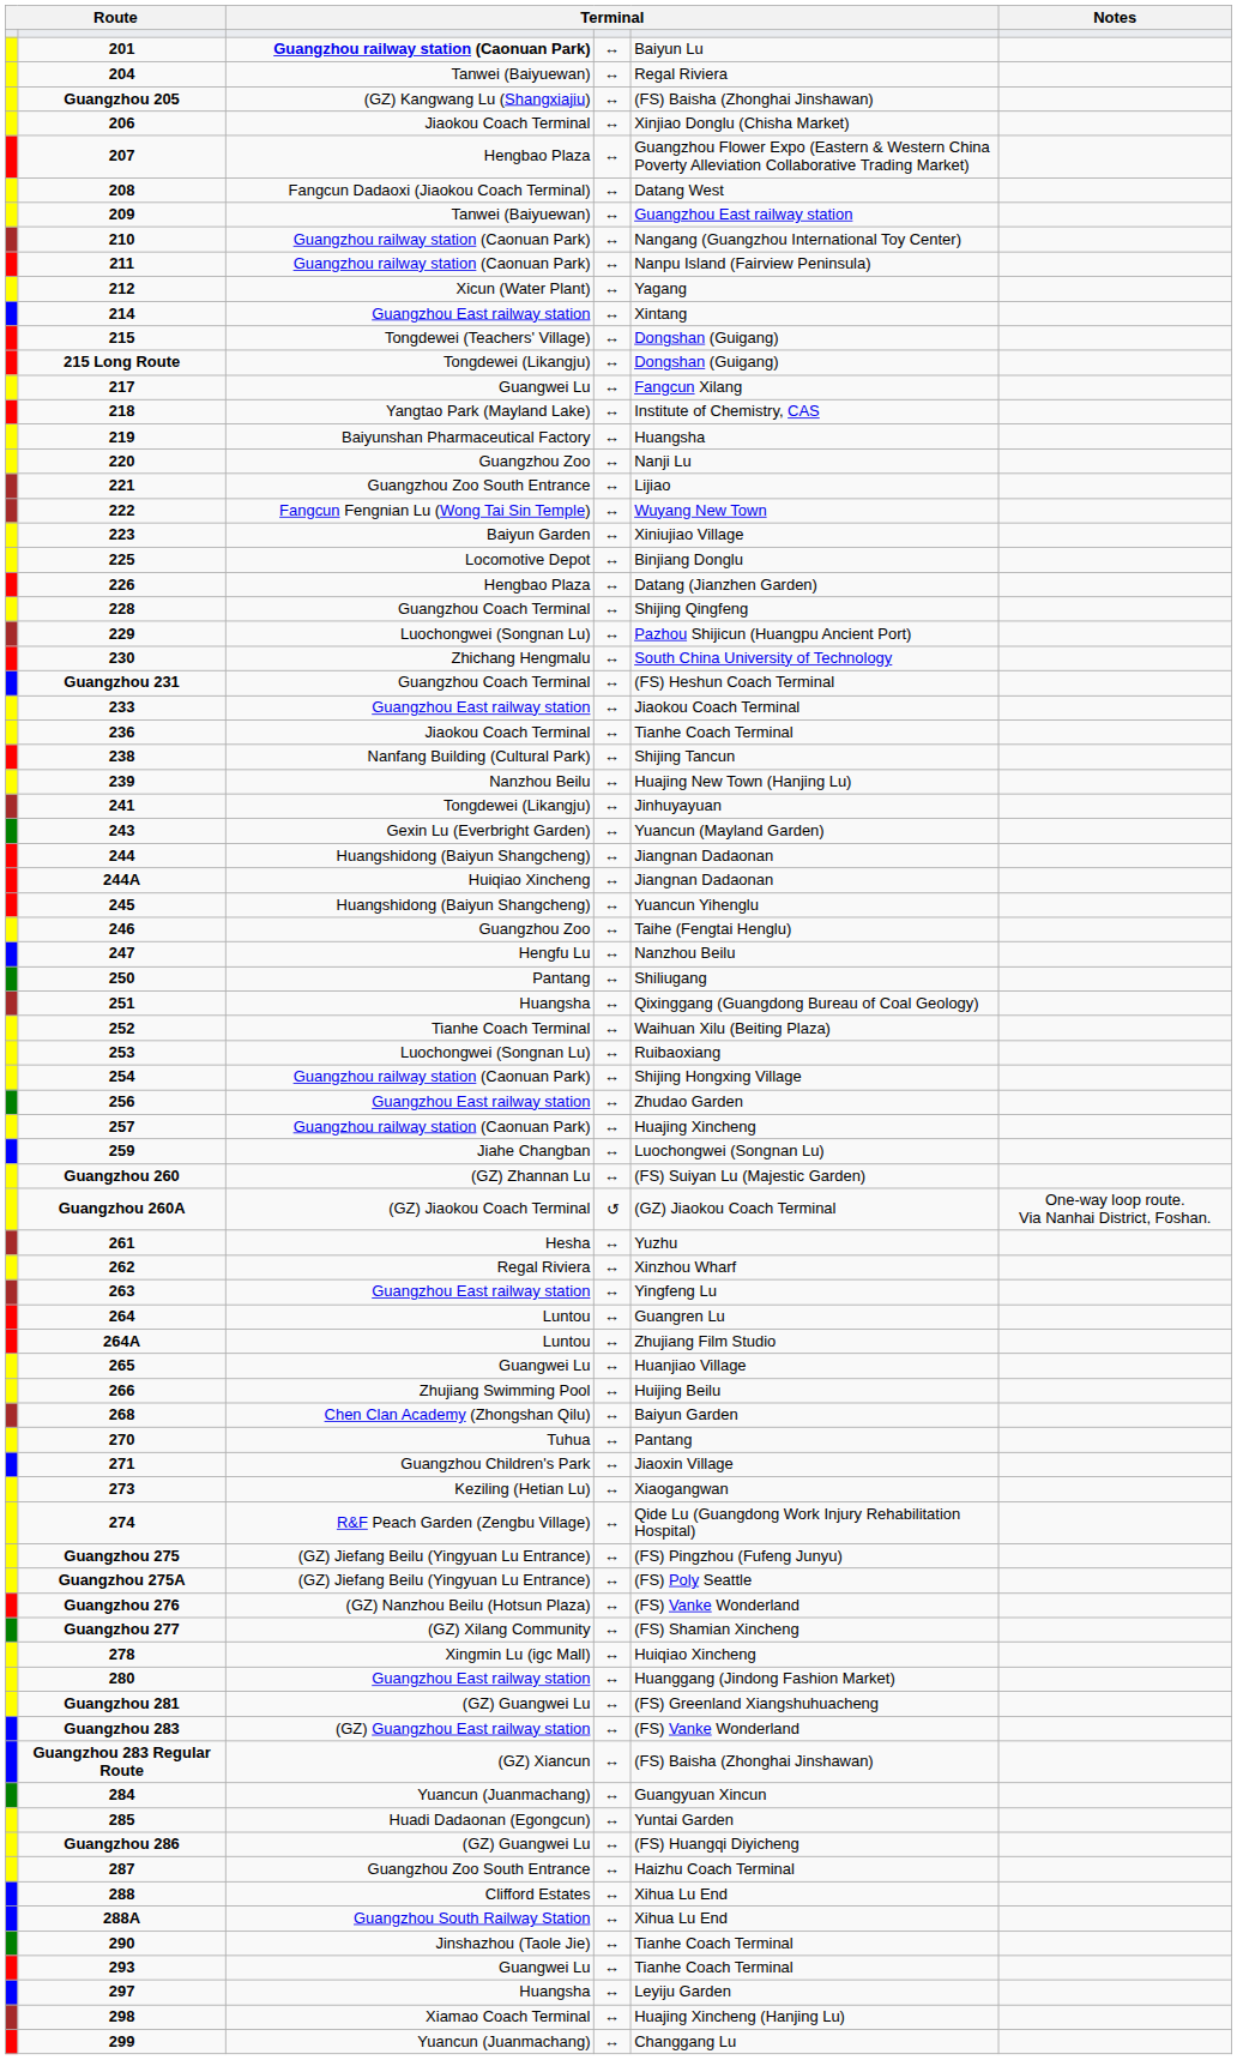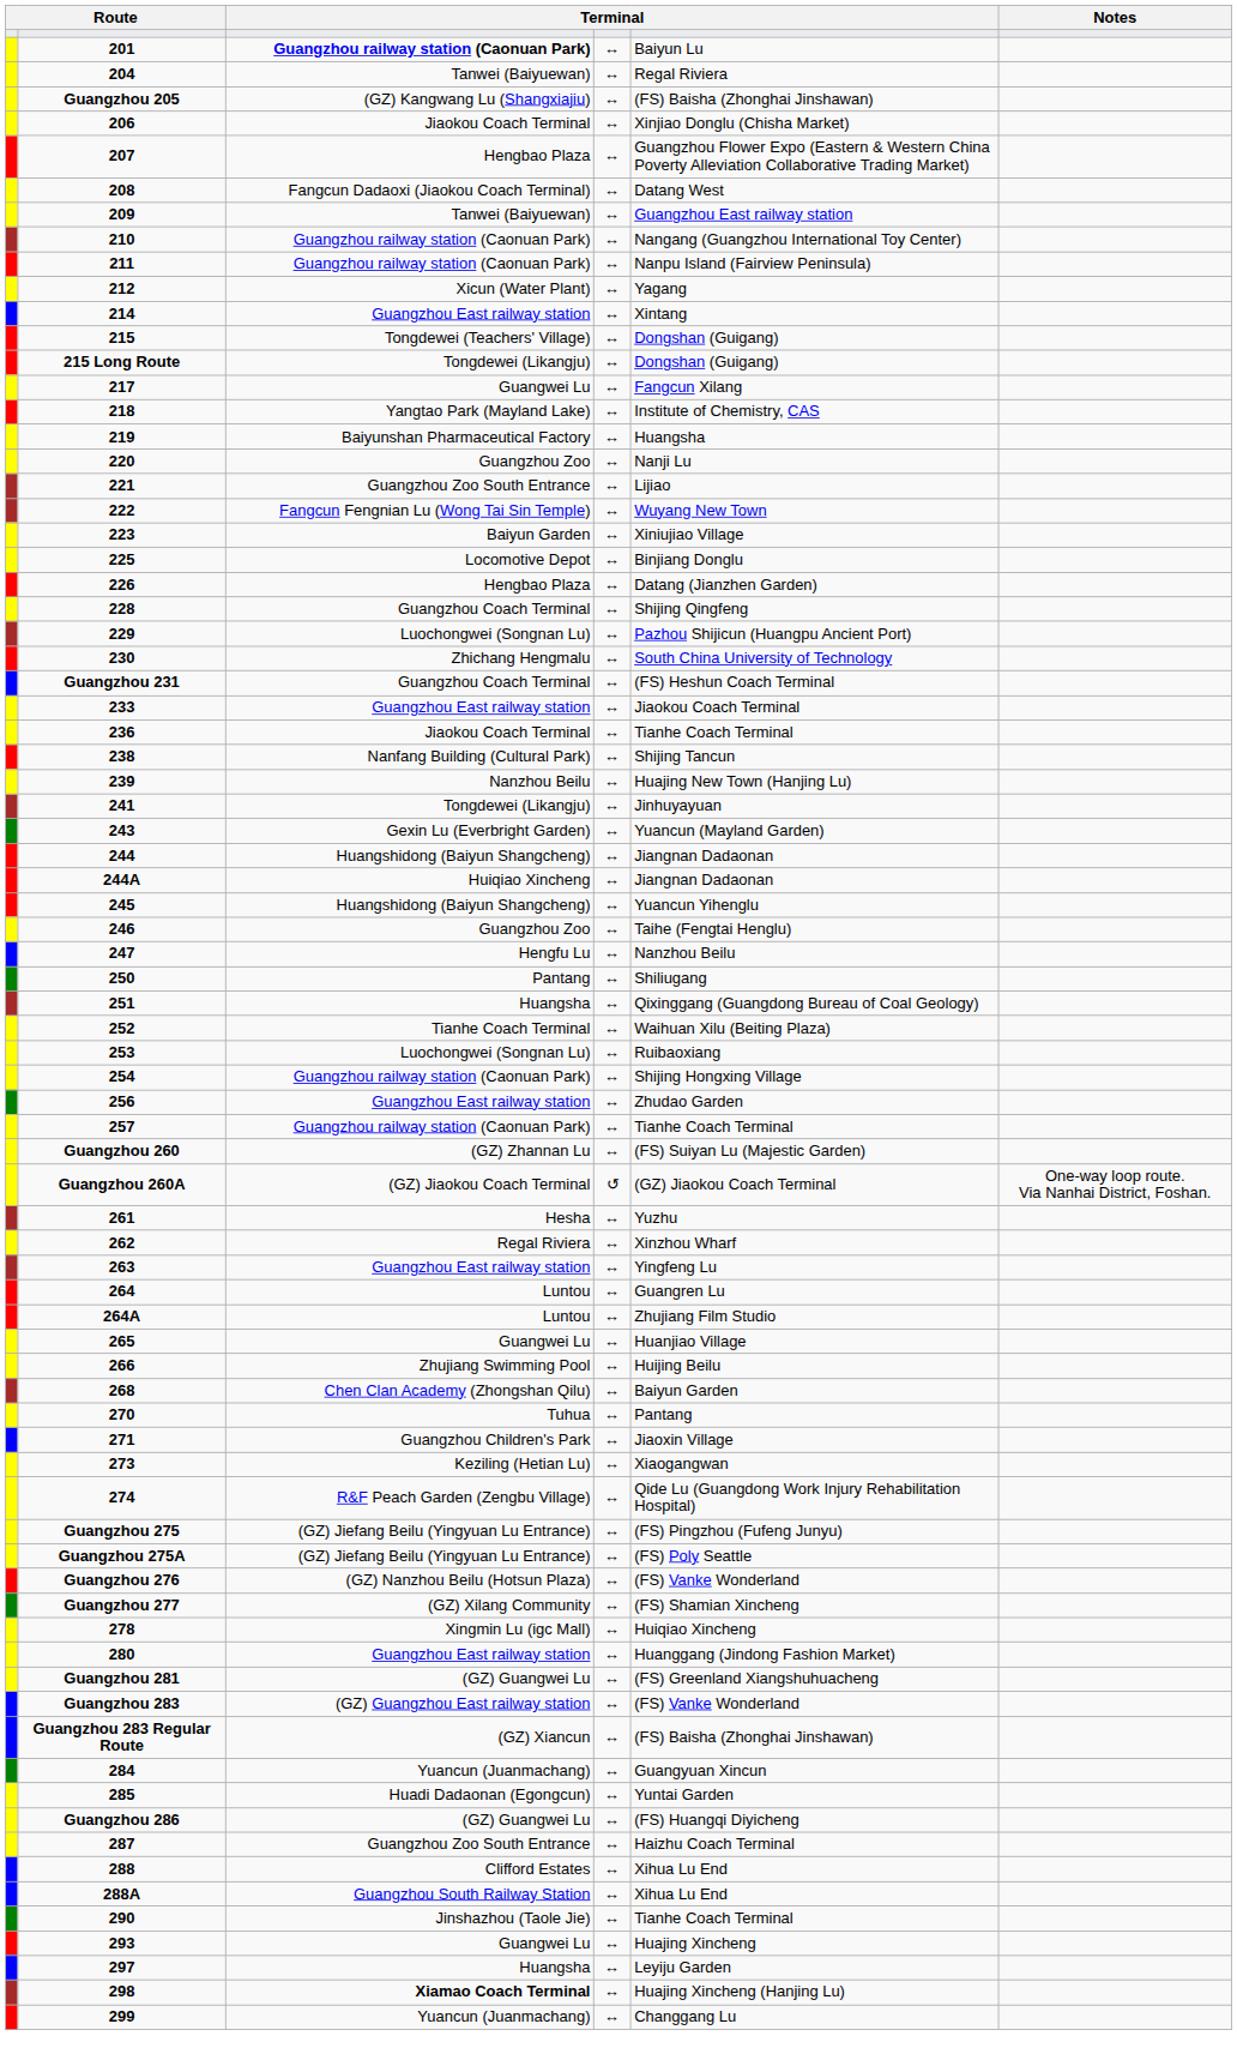257 | column 5: Huajing Xincheng -> Tianhe Coach Terminal
- row: 259 | Jiahe Changban | ↔ | Luochongwei (Songnan Lu)
293 | column 5: Tianhe Coach Terminal -> Huajing Xincheng
298 | column 3: normal -> bold
